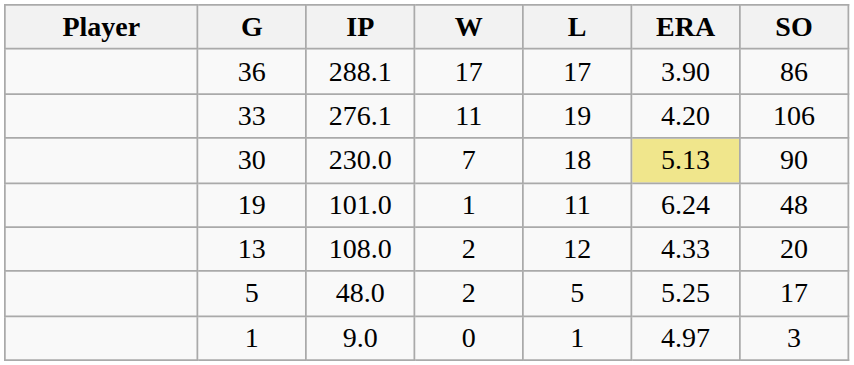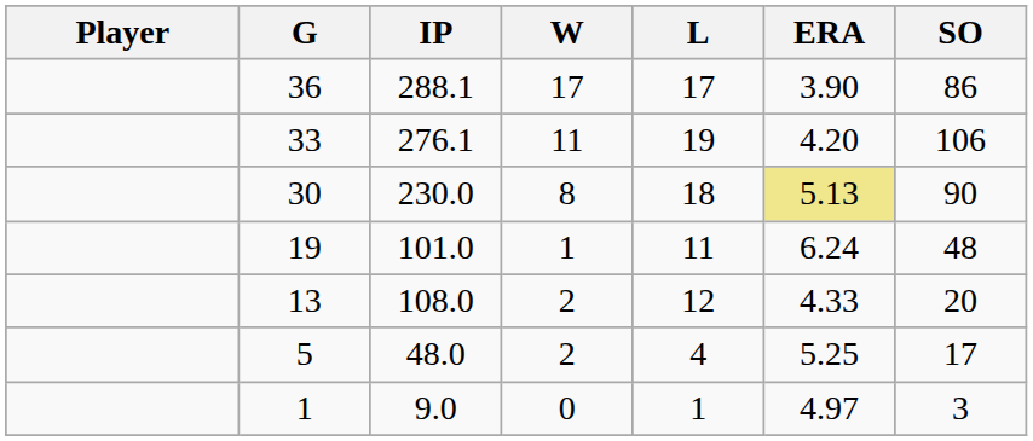230.0 | W: 7 -> 8
48.0 | L: 5 -> 4
